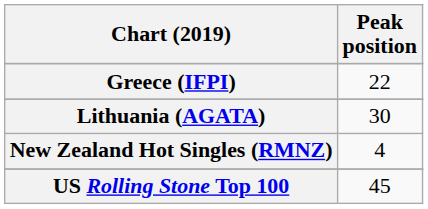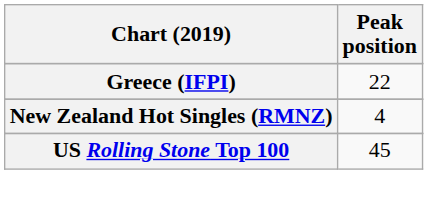- row: Lithuania (AGATA) | 30
